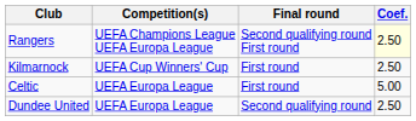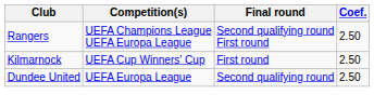Rangers | Coef.: lightyellow background -> no background
- row: Celtic | UEFA Europa League | First round | 5.00
